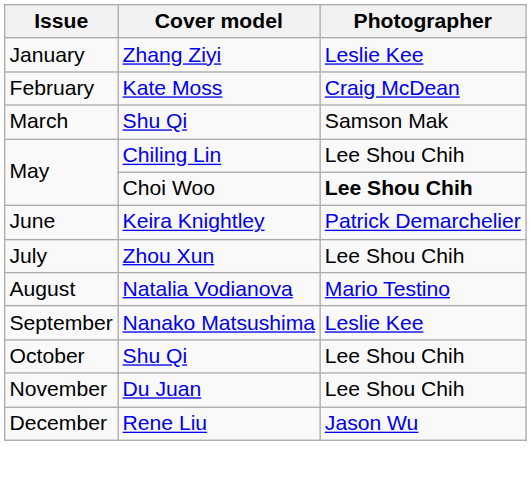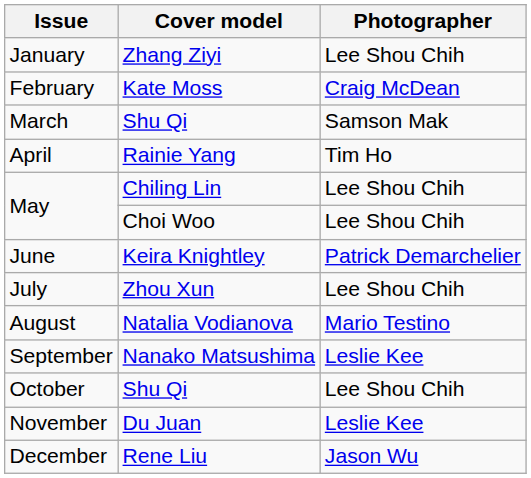January | Photographer: Leslie Kee -> Lee Shou Chih
+ row: April | Rainie Yang | Tim Ho
May / Choi Woo | Photographer: bold -> normal
November | Photographer: Lee Shou Chih -> Leslie Kee
